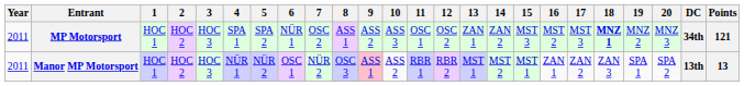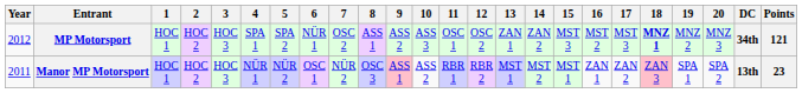MP Motorsport | Year: 2011 -> 2012
Manor MP Motorsport | 18: no background -> pink background
Manor MP Motorsport | Points: 13 -> 23
